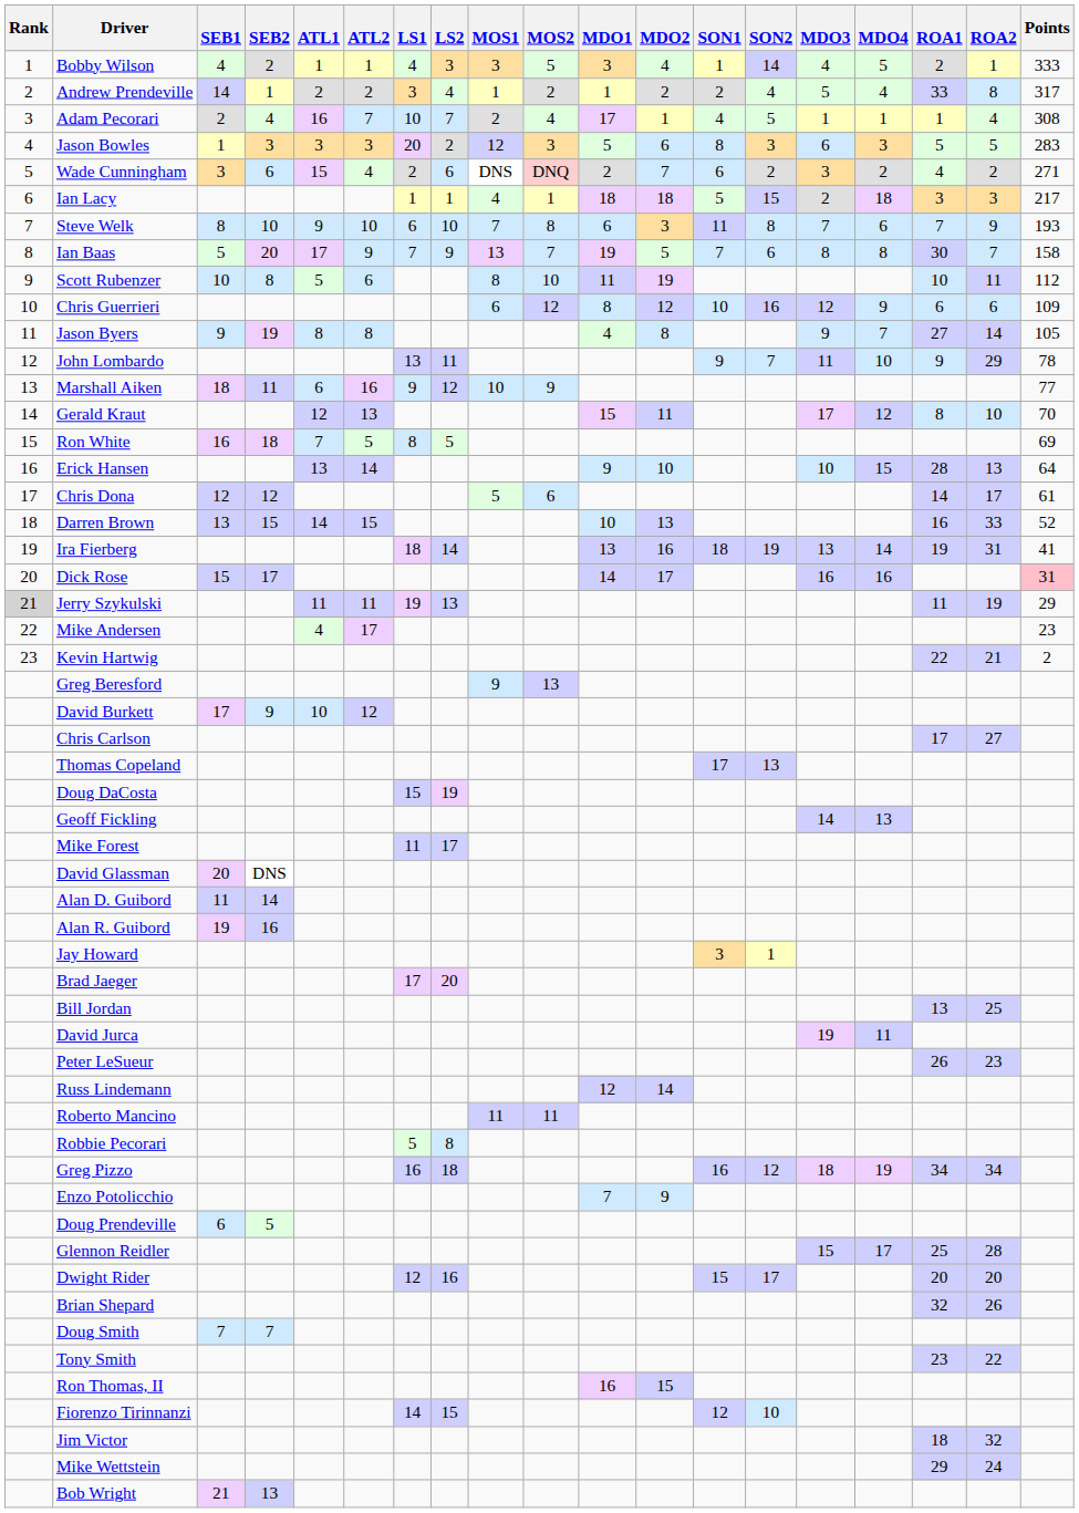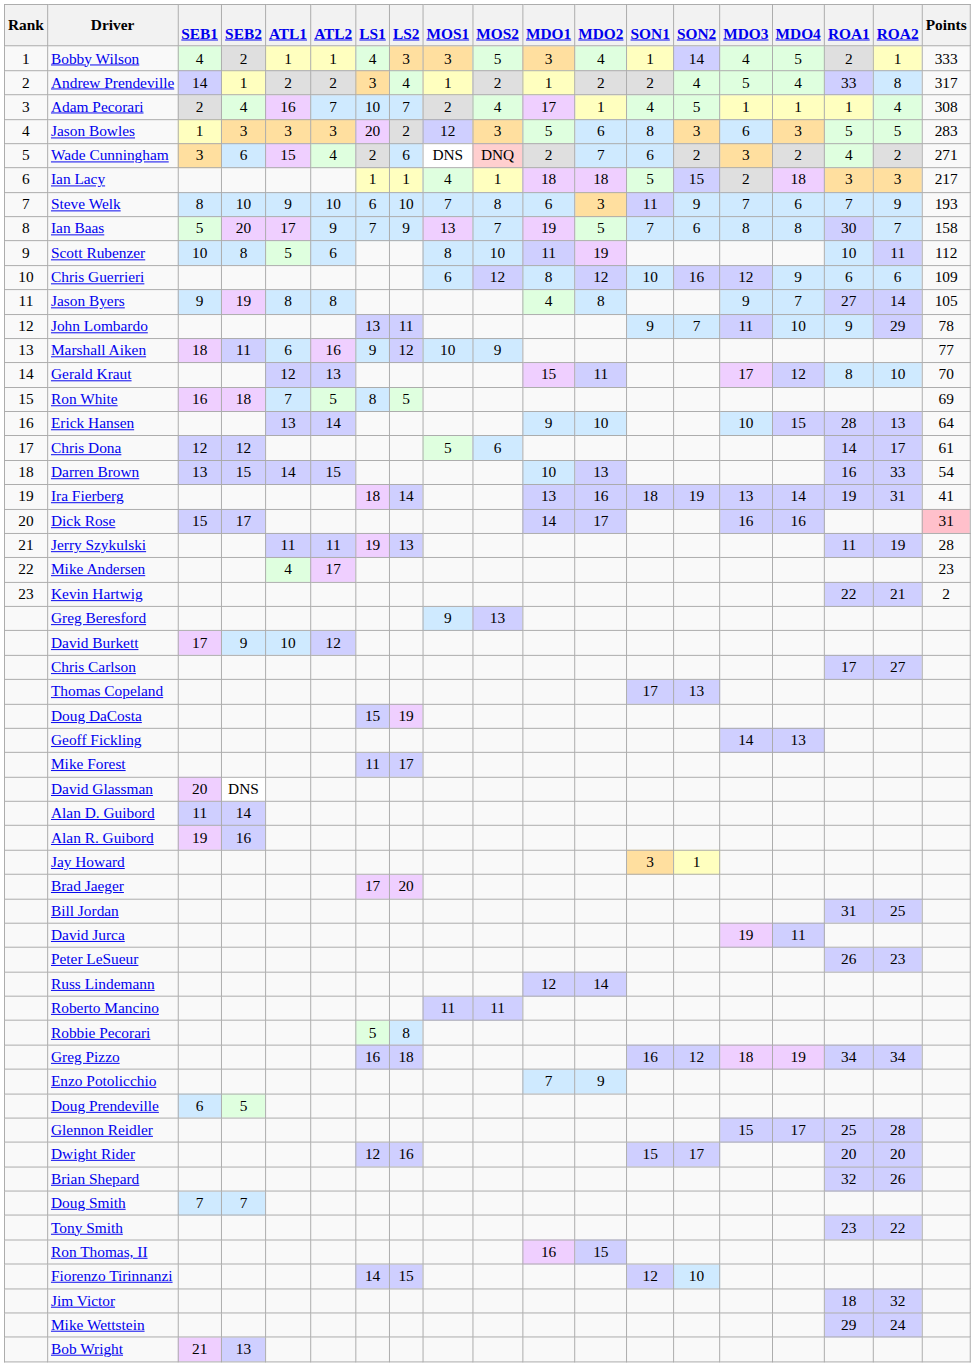Steve Welk | SON2: 8 -> 9
Darren Brown | Points: 52 -> 54
Jerry Szykulski | Rank: lightgrey background -> no background
Jerry Szykulski | Points: 29 -> 28
Bill Jordan | ROA1: 13 -> 31
